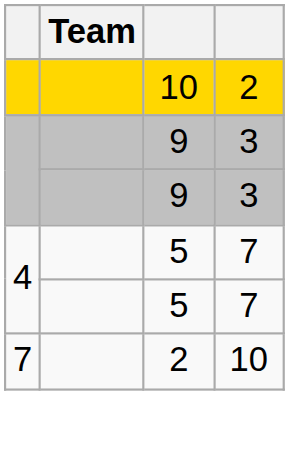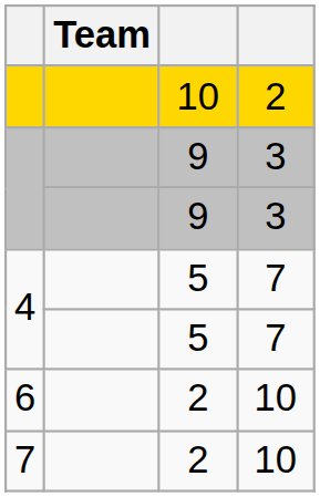+ row: 6 | 2 | 10
